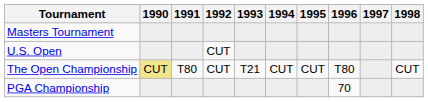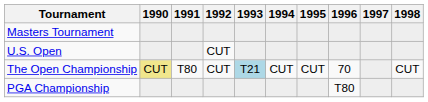The Open Championship | 1993: no background -> lightblue background
The Open Championship | 1996: T80 -> 70
PGA Championship | 1996: 70 -> T80
